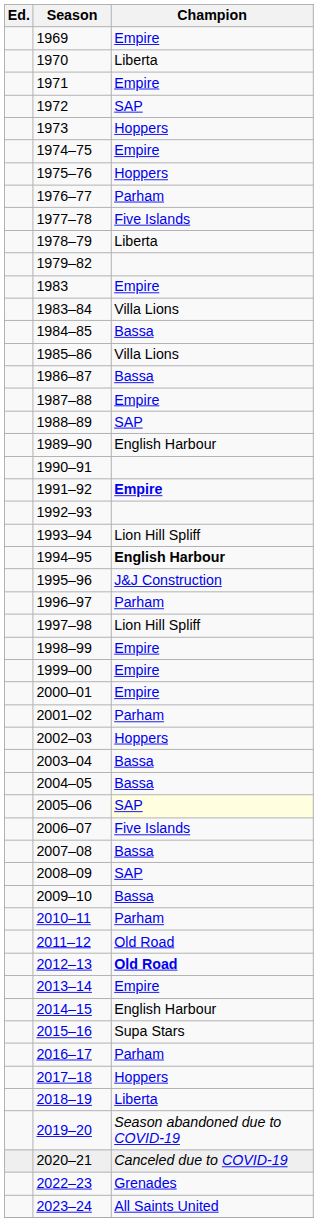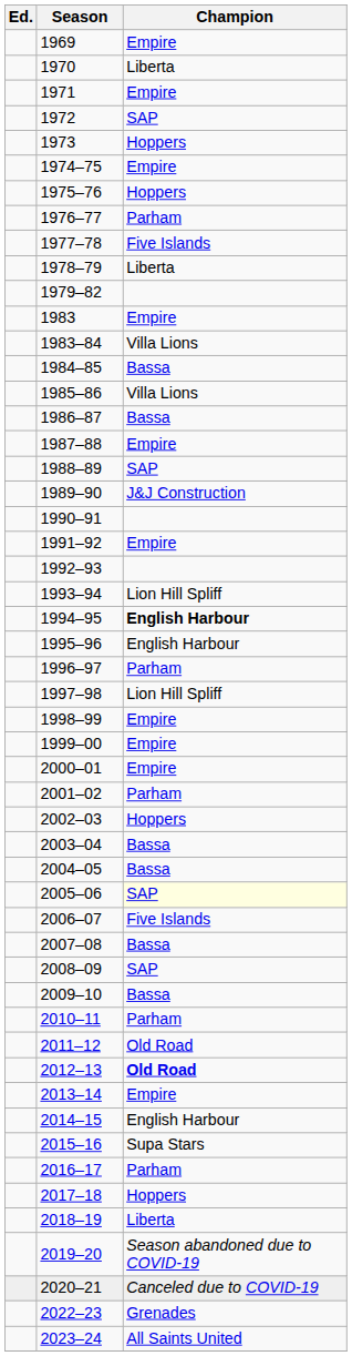1989–90 | Champion: English Harbour -> J&J Construction
1991–92 | Champion: bold -> normal
1995–96 | Champion: J&J Construction -> English Harbour
